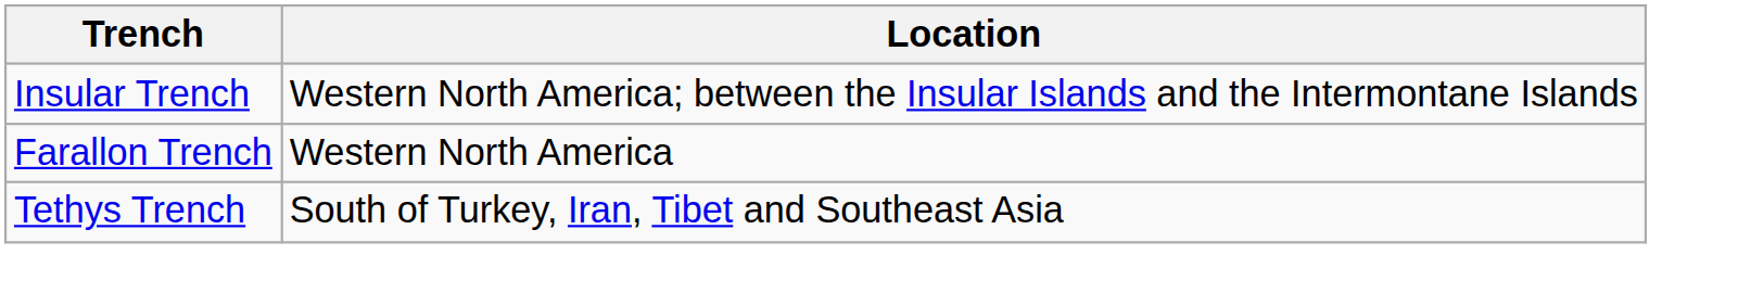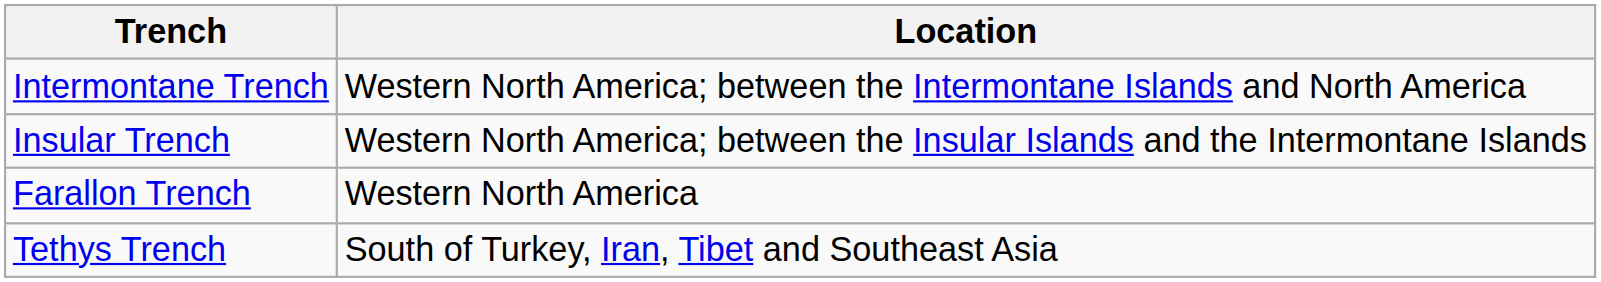+ row: Intermontane Trench | Western North America; between the Intermontane Islands and North America
